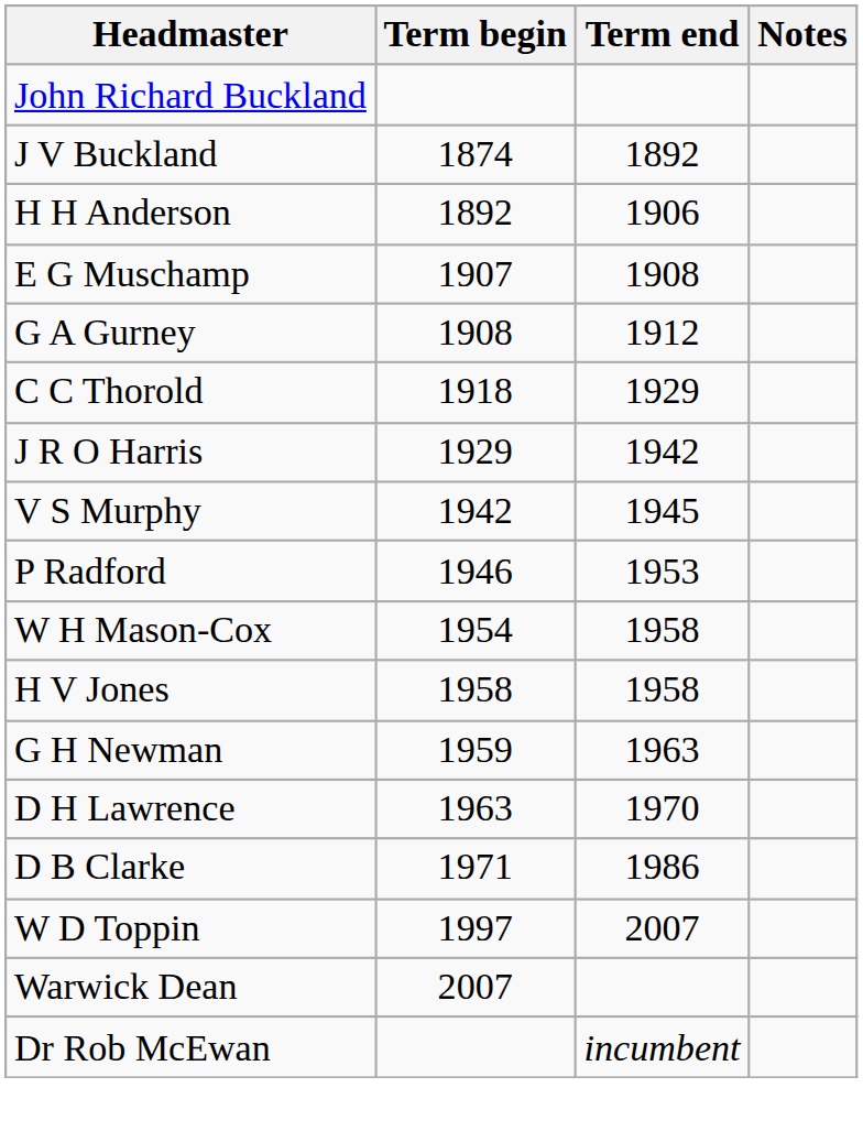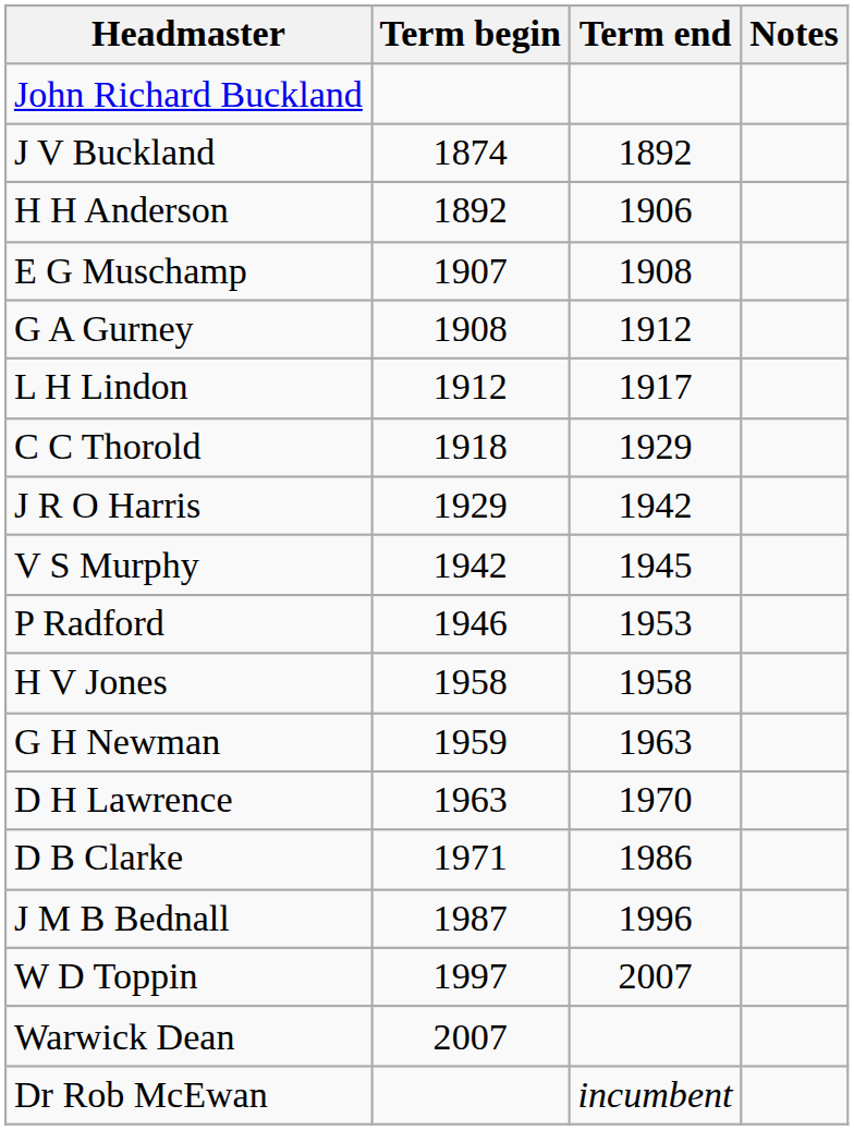+ row: L H Lindon | 1912 | 1917
- row: W H Mason-Cox | 1954 | 1958
+ row: J M B Bednall | 1987 | 1996
